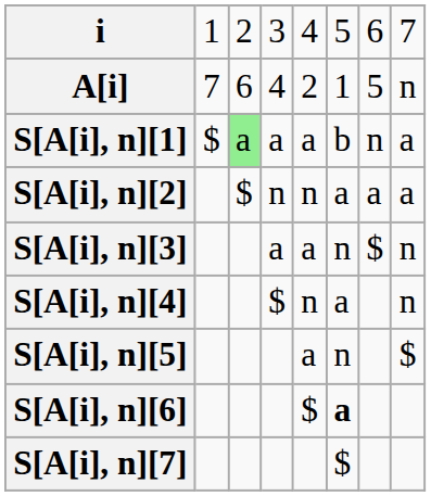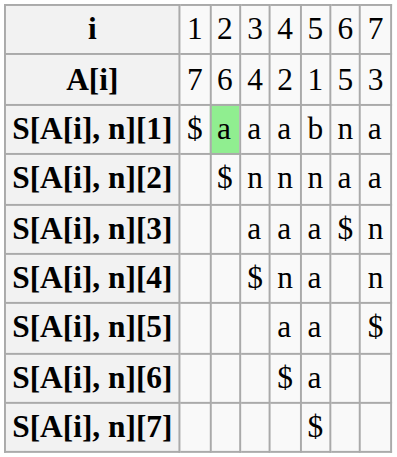A[i] | column 8: n -> 3
S[A[i], n][2] | column 6: a -> n
S[A[i], n][3] | column 6: n -> a
S[A[i], n][5] | column 6: n -> a
S[A[i], n][6] | column 6: bold -> normal
